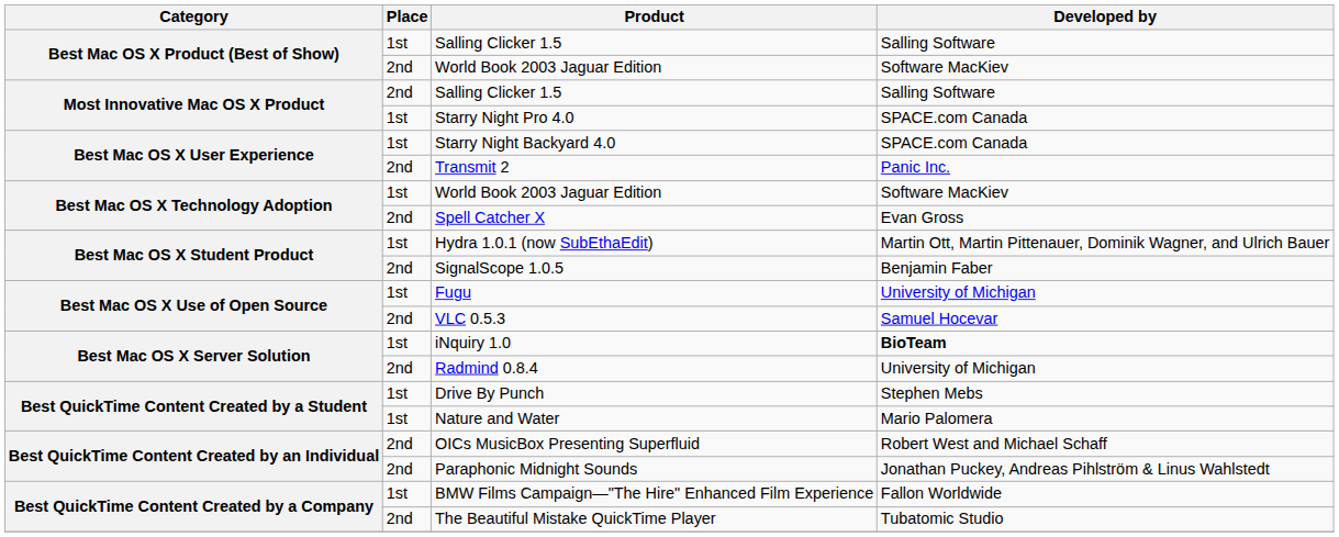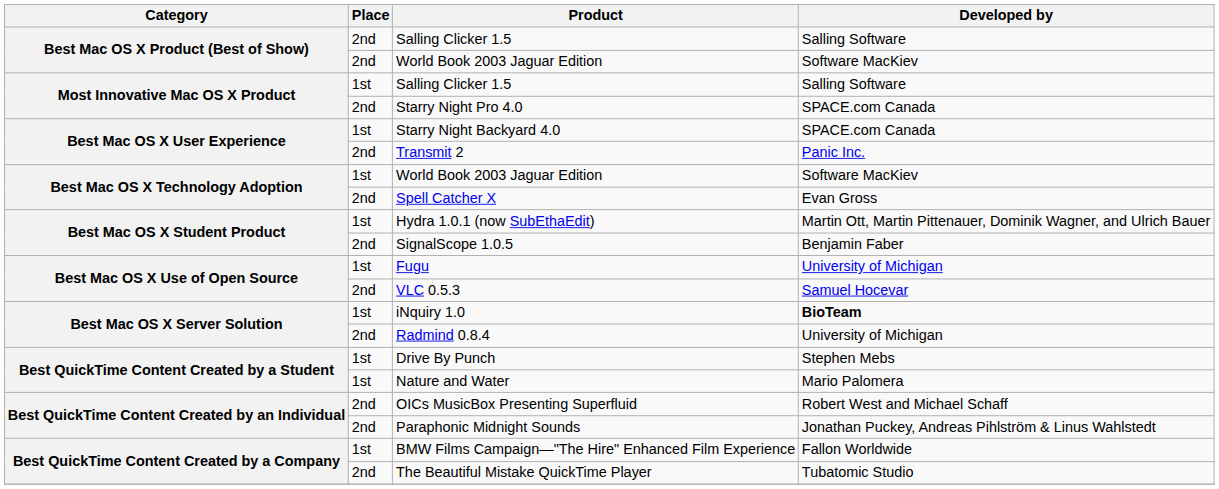Best Mac OS X Product (Best of Show) / Salling Clicker 1.5 | Place: 1st -> 2nd
Most Innovative Mac OS X Product / Salling Clicker 1.5 | Place: 2nd -> 1st
Starry Night Pro 4.0 | Place: 1st -> 2nd
